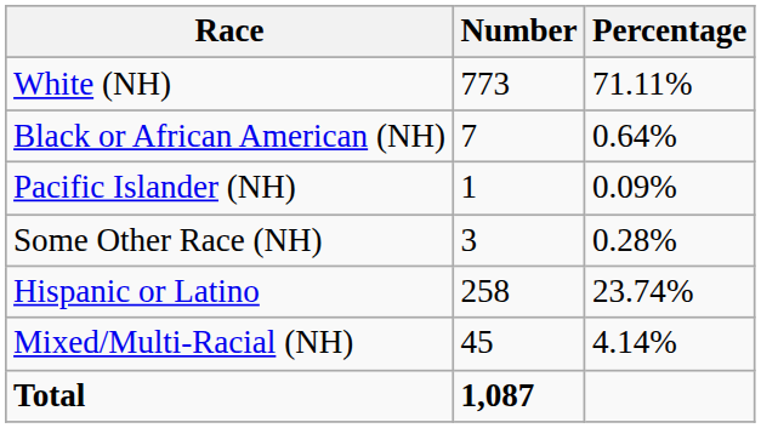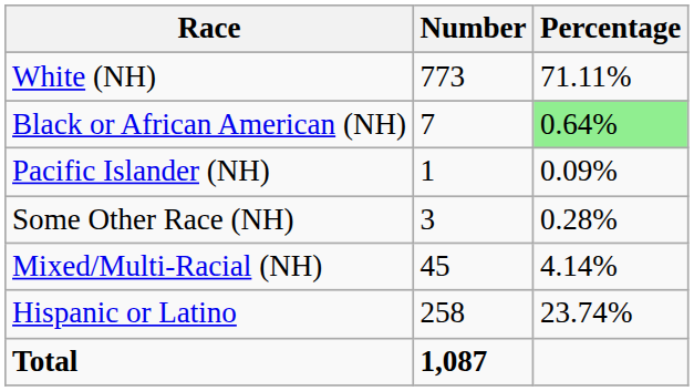Black or African American (NH) | Percentage: no background -> lightgreen background
rows swapped: Mixed/Multi-Racial (NH) <-> Hispanic or Latino
